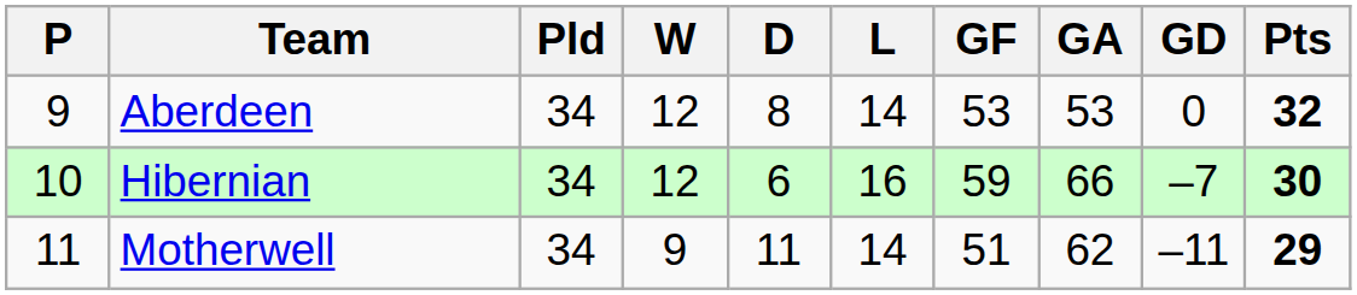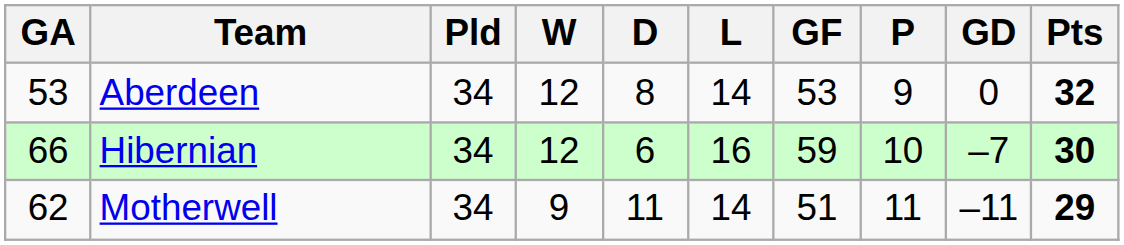columns swapped: P <-> GA
